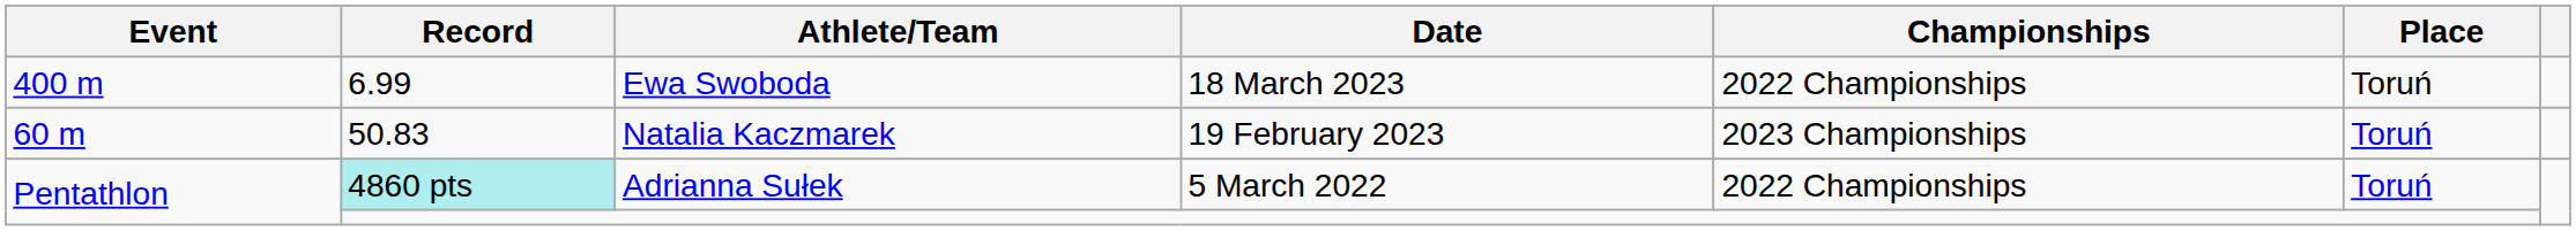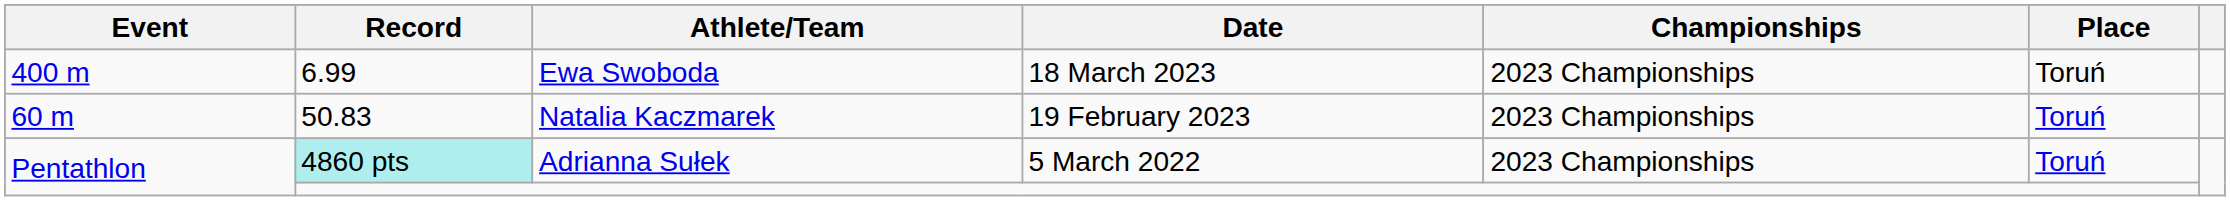Ewa Swoboda | Championships: 2022 Championships -> 2023 Championships
Adrianna Sułek | Championships: 2022 Championships -> 2023 Championships
